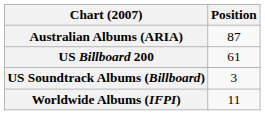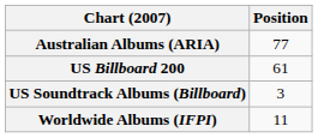Australian Albums (ARIA) | Position: 87 -> 77
